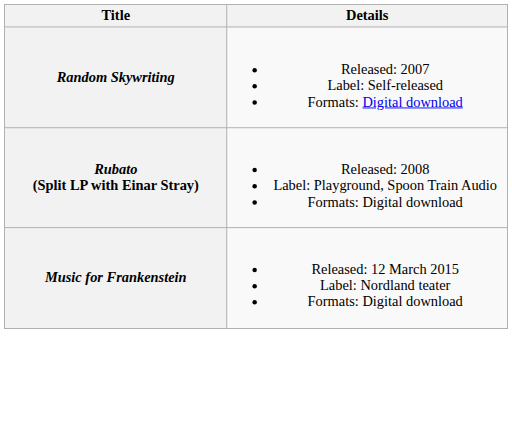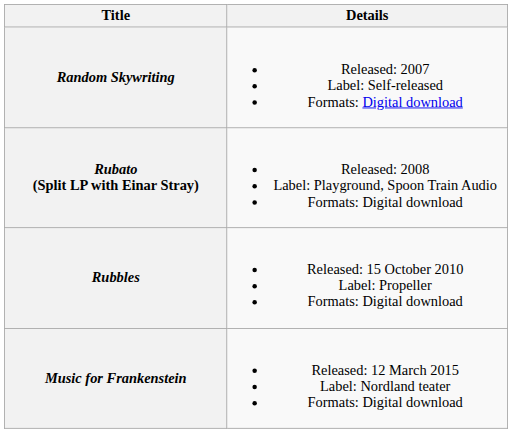+ row: Rubbles | Released: 15 October 2010 Label: Propeller Formats: Digital download
